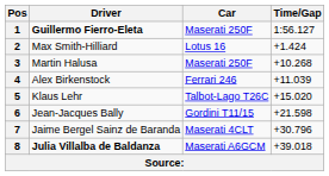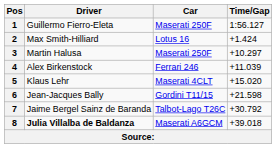1 | Driver: bold -> normal
3 | Time/Gap: +10.268 -> +10.297
5 | Car: Talbot-Lago T26C -> Maserati 4CLT
7 | Car: Maserati 4CLT -> Talbot-Lago T26C
7 | Time/Gap: +30.796 -> +30.792
